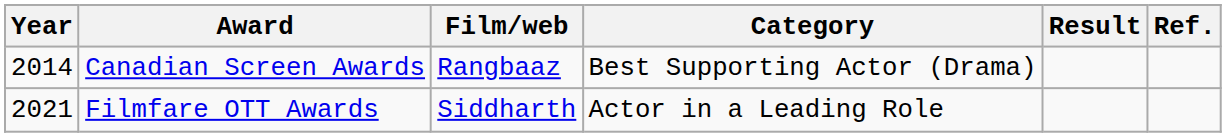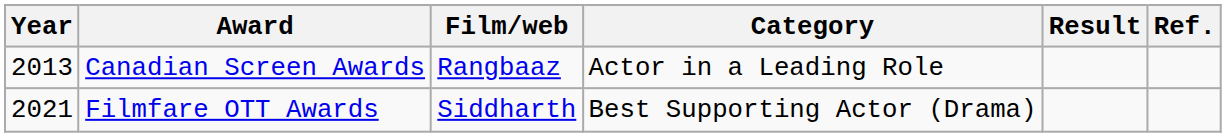Canadian Screen Awards | Year: 2014 -> 2013
Canadian Screen Awards | Category: Best Supporting Actor (Drama) -> Actor in a Leading Role
Filmfare OTT Awards | Category: Actor in a Leading Role -> Best Supporting Actor (Drama)
